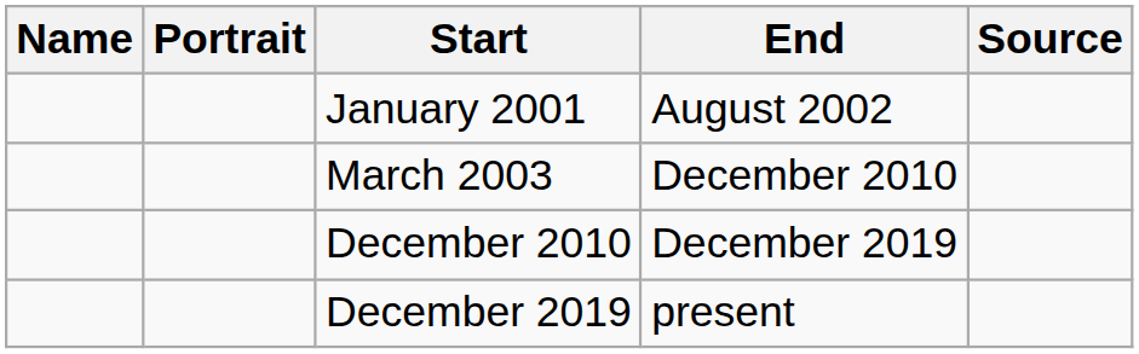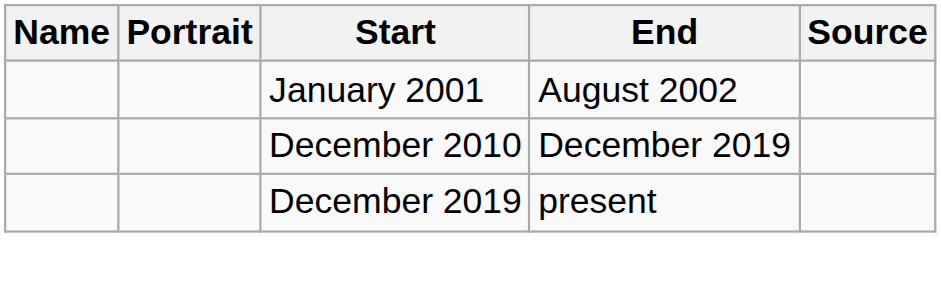- row: March 2003 | December 2010
